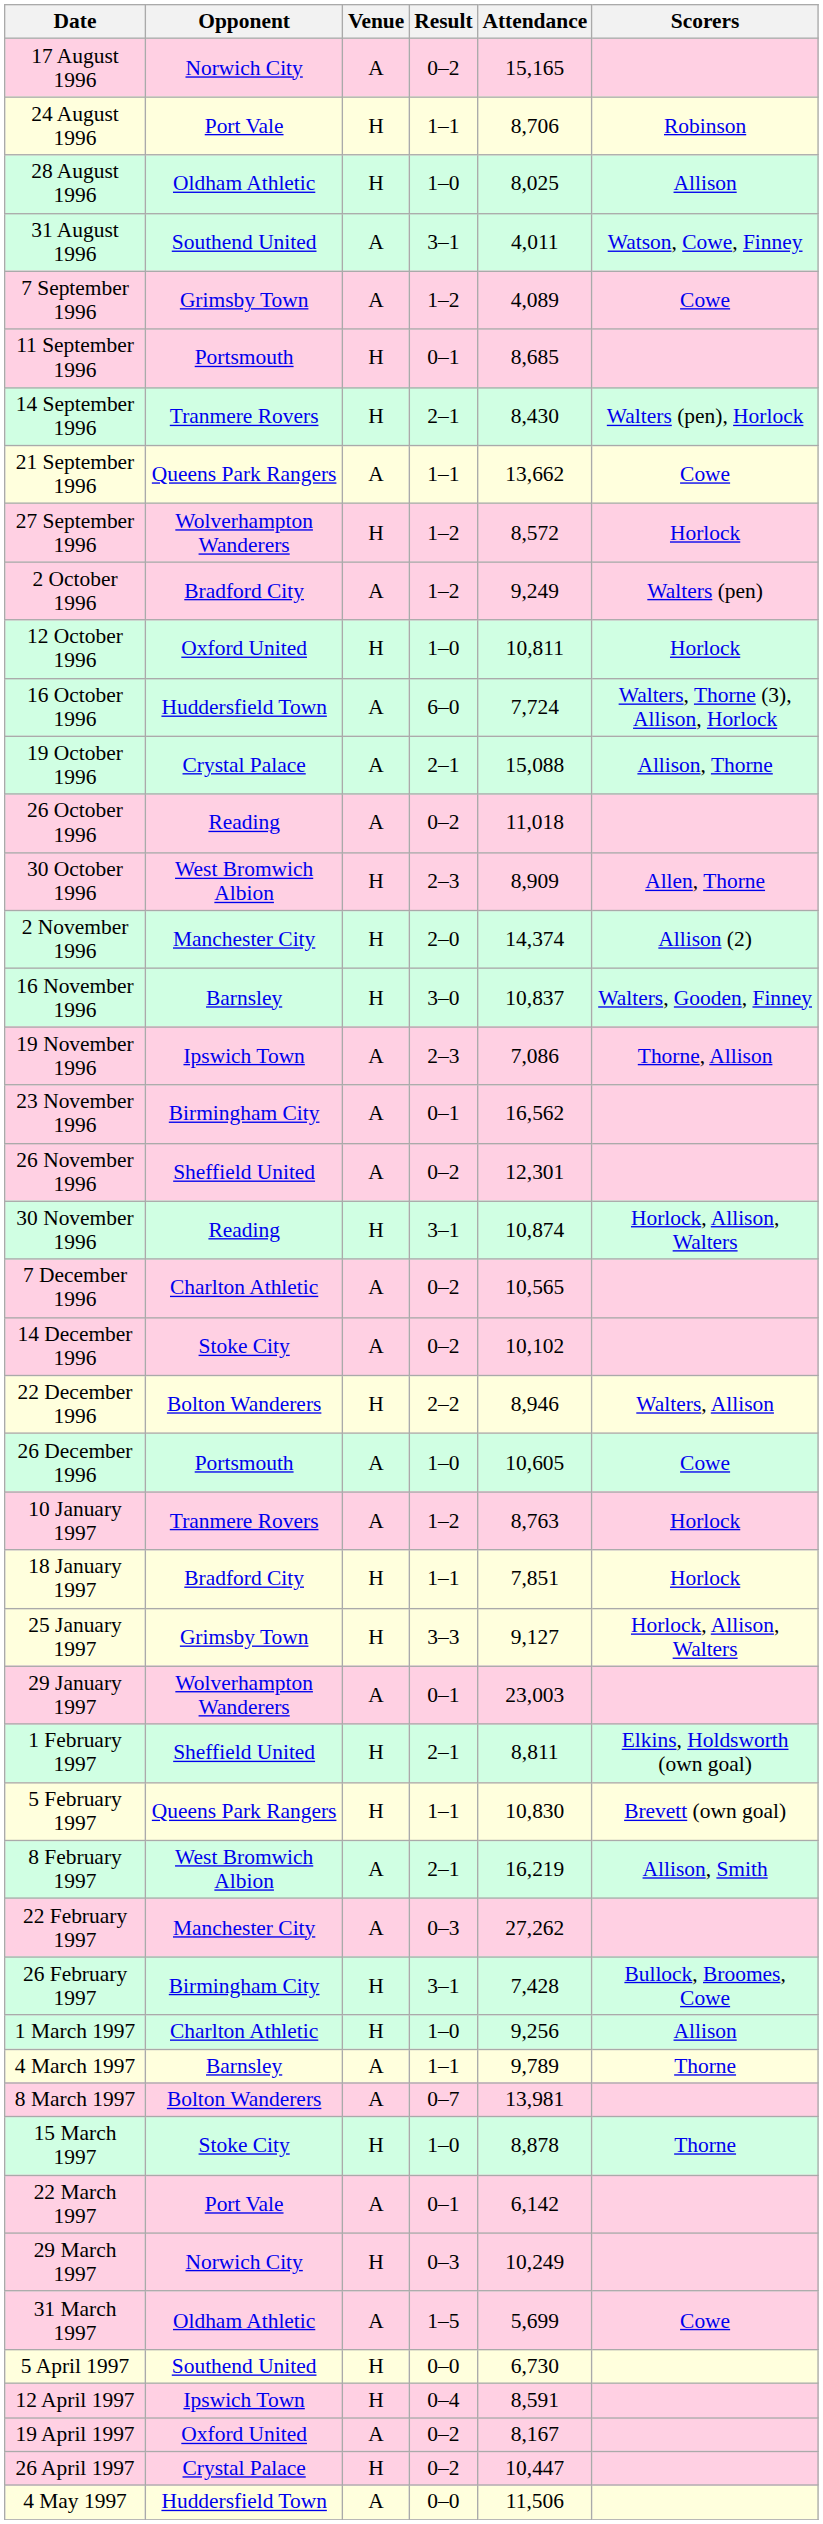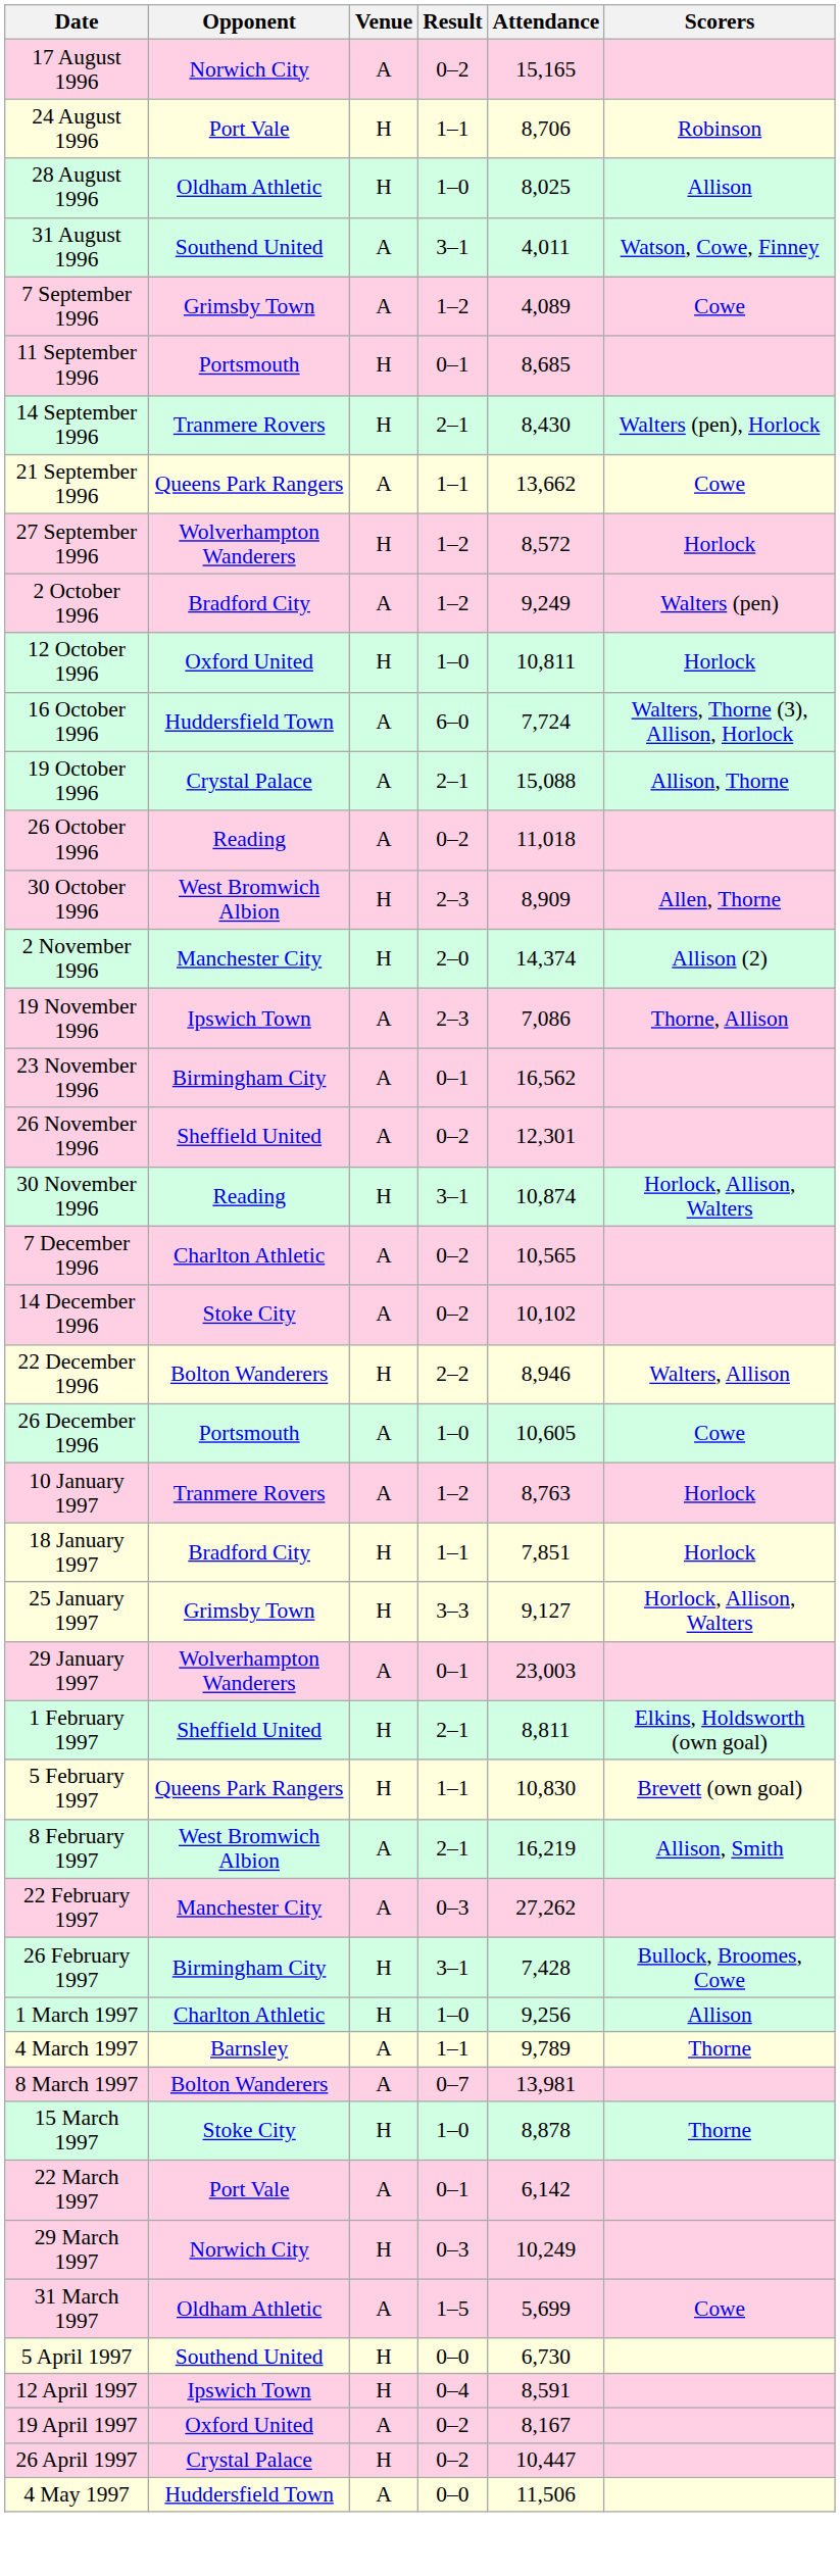- row: 16 November 1996 | Barnsley | H | 3–0 | 10,837 | Walters, Gooden, Finney
